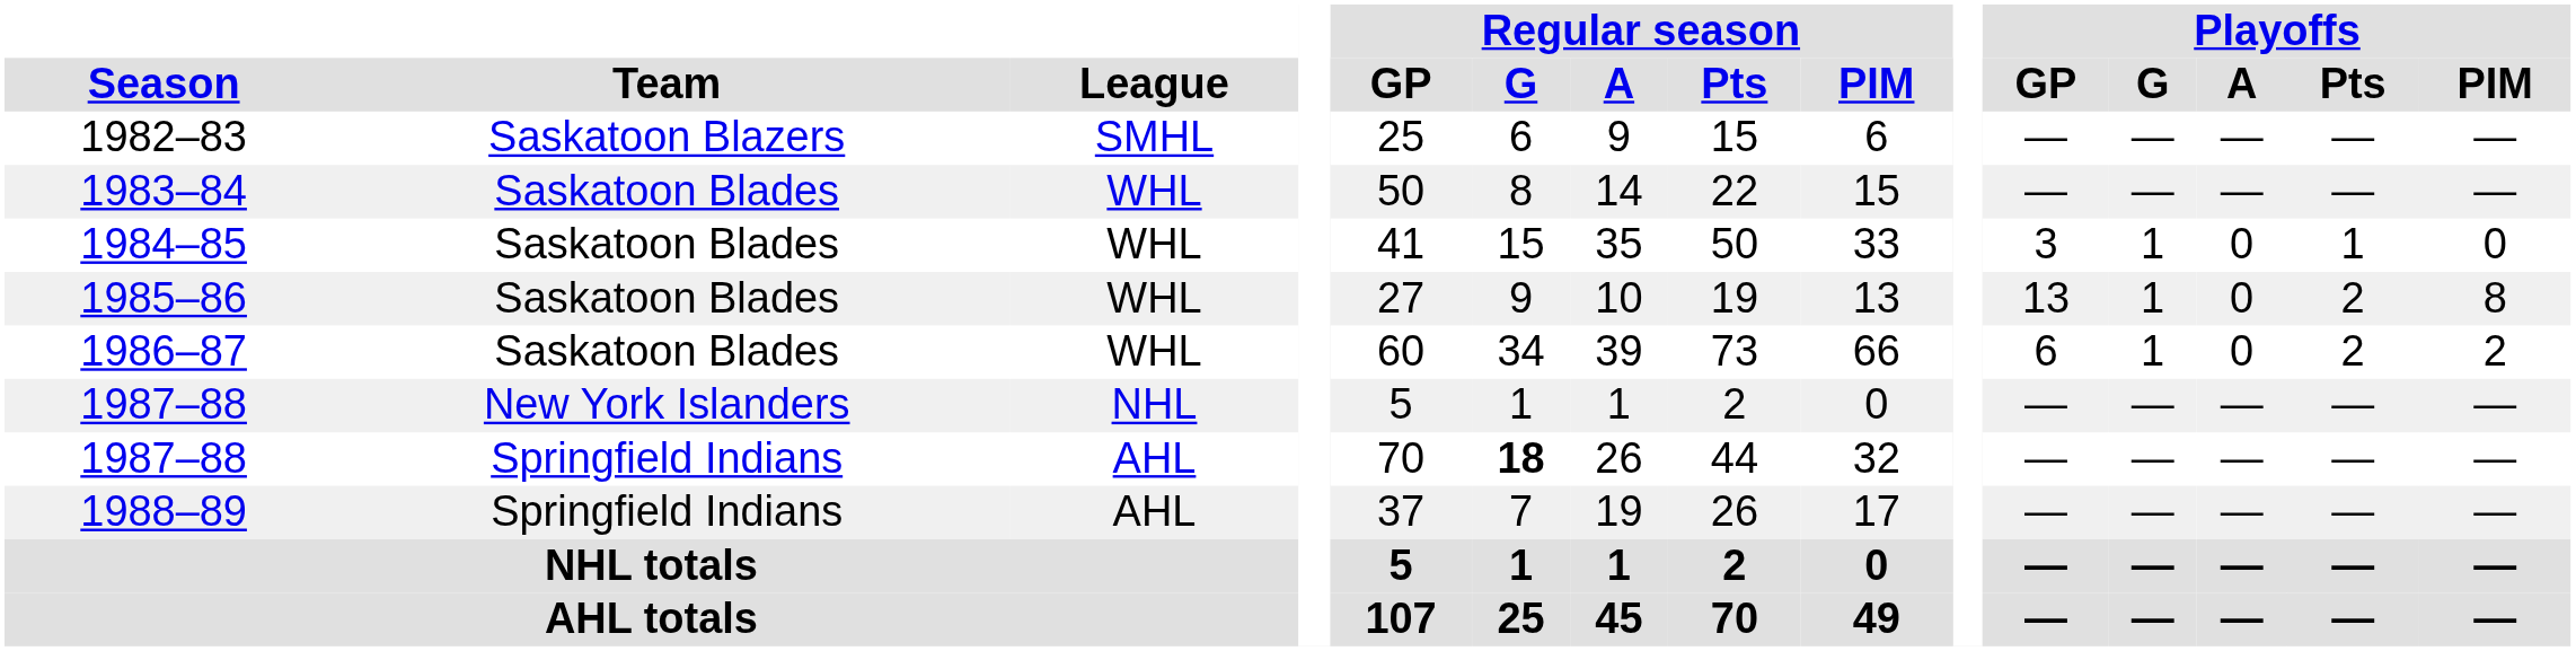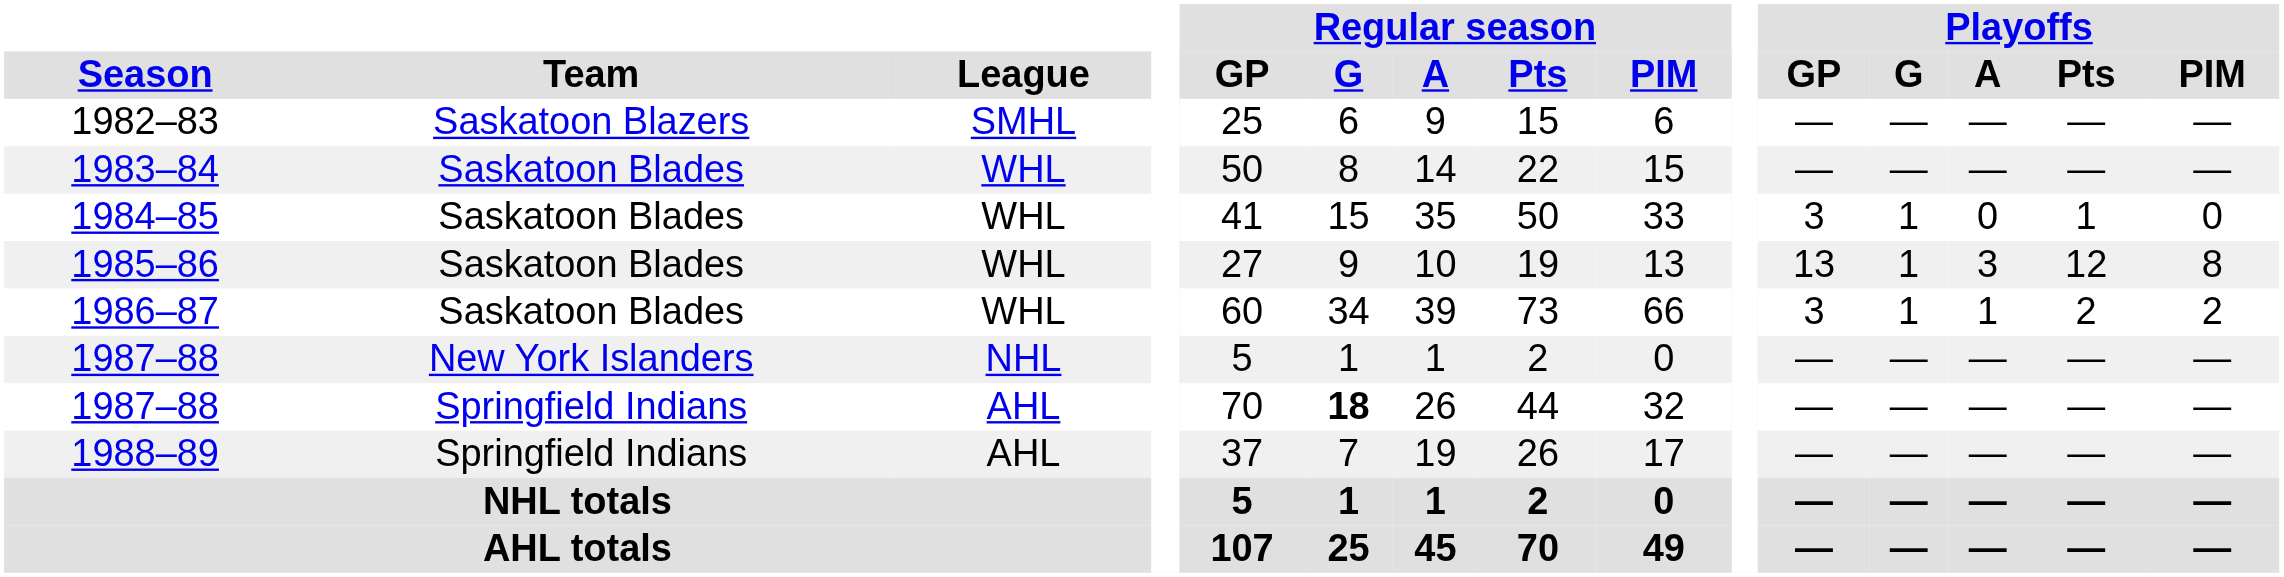1985–86 | Playoffs / A: 0 -> 3
1985–86 | Playoffs / Pts: 2 -> 12
1986–87 | Playoffs / GP: 6 -> 3
1986–87 | Playoffs / A: 0 -> 1
